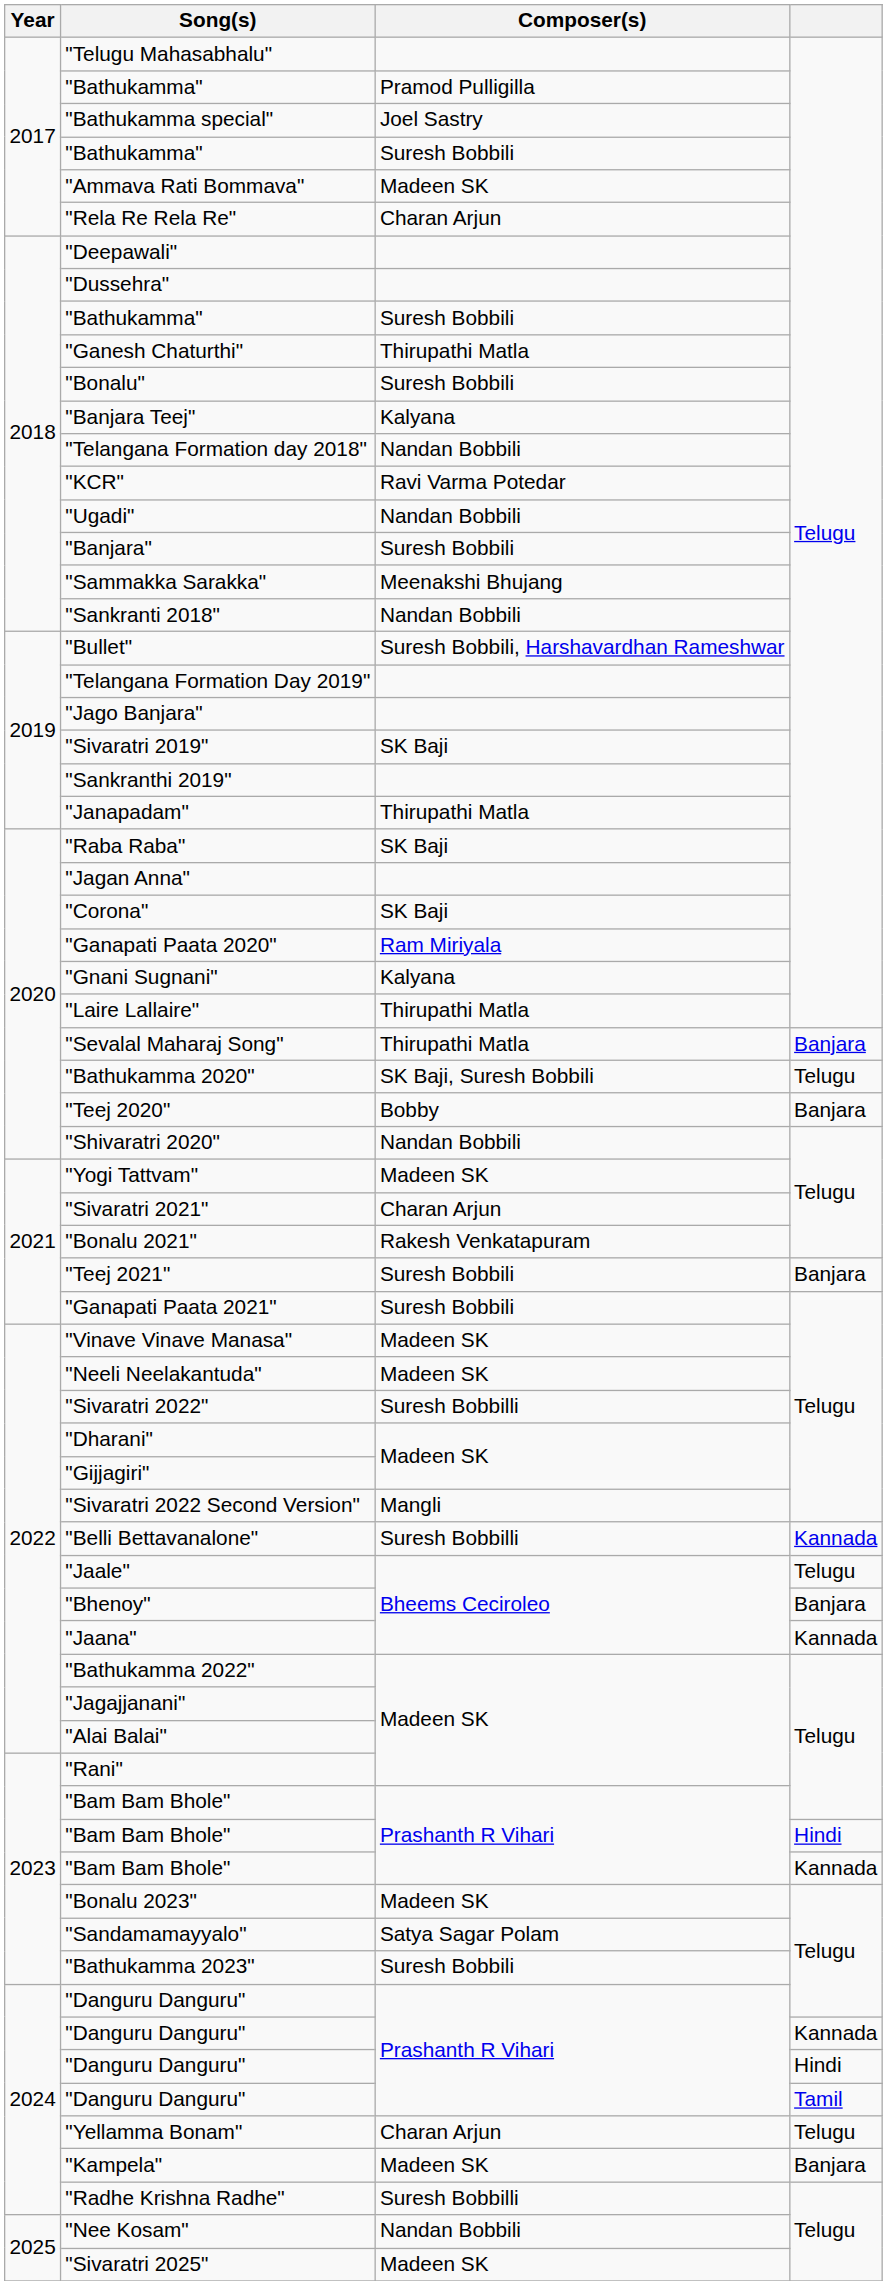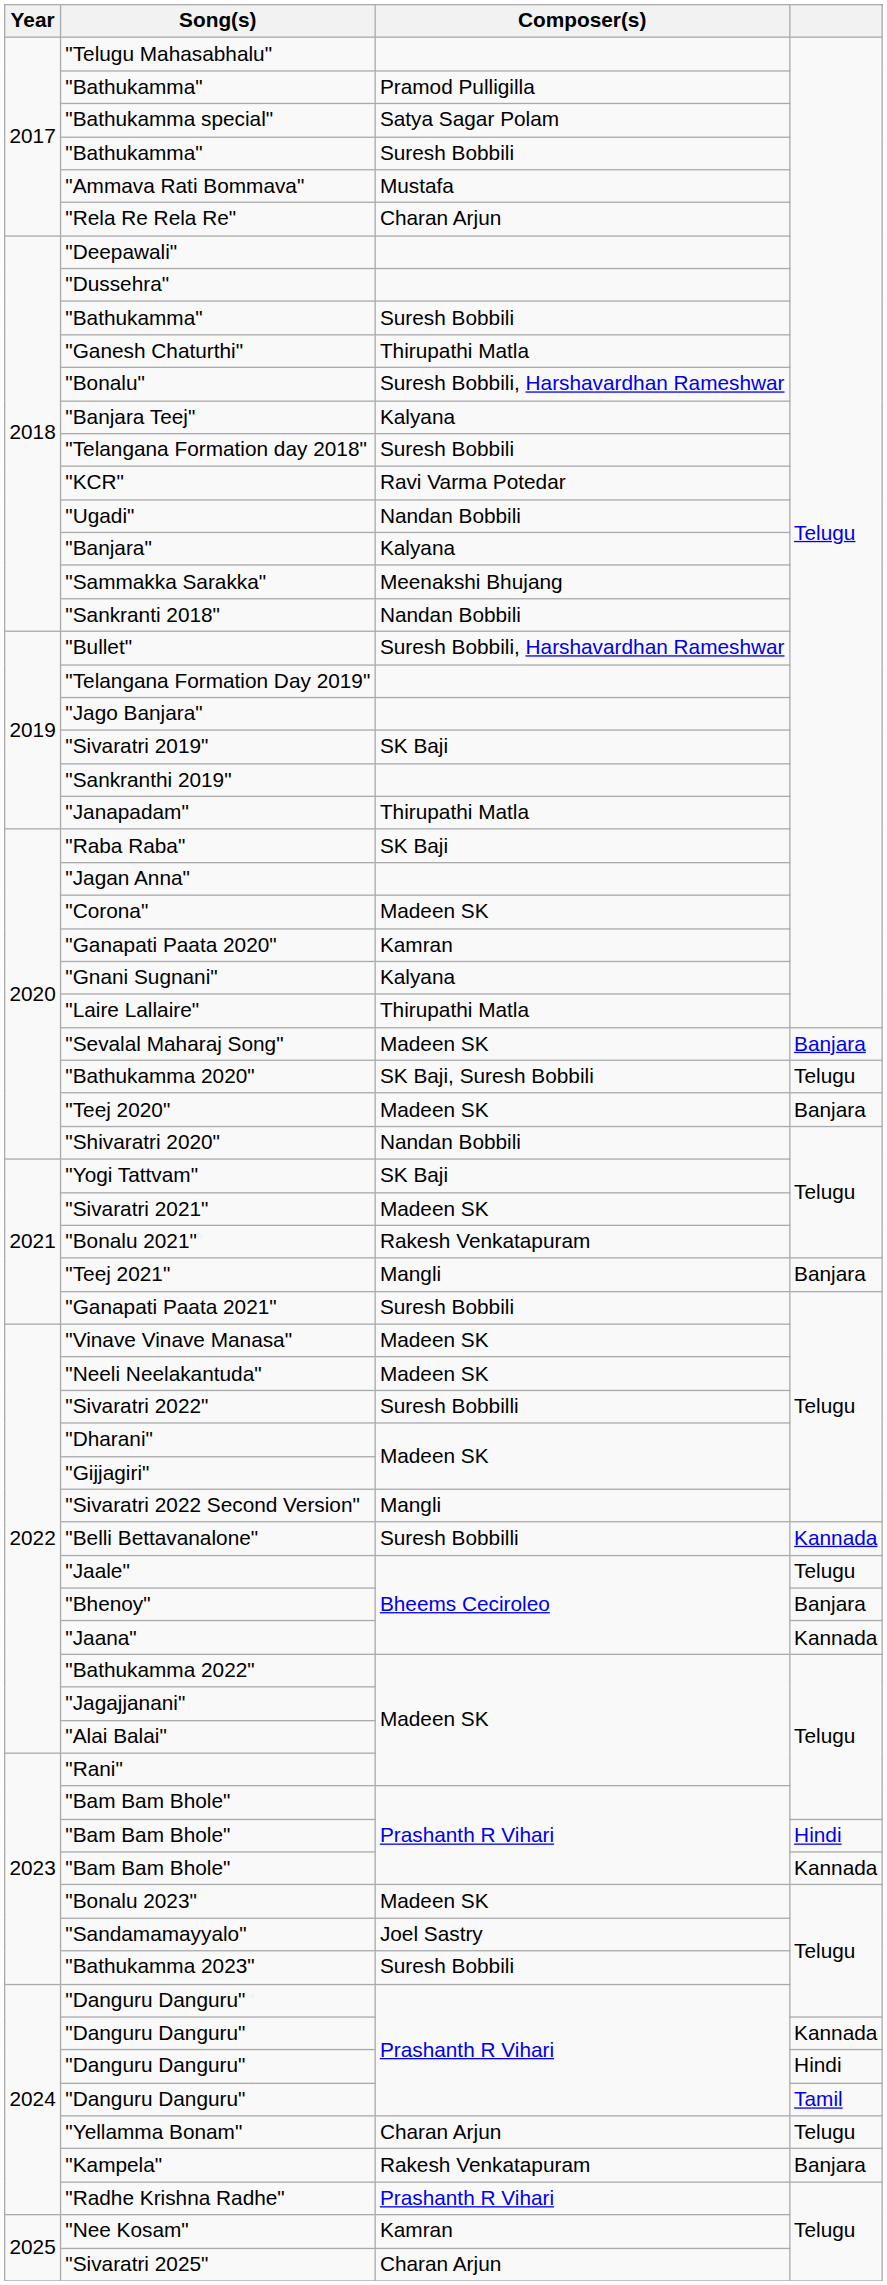"Bathukamma special" | Composer(s): Joel Sastry -> Satya Sagar Polam
"Ammava Rati Bommava" | Composer(s): Madeen SK -> Mustafa
"Bonalu" | Composer(s): Suresh Bobbili -> Suresh Bobbili, Harshavardhan Rameshwar
"Telangana Formation day 2018" | Composer(s): Nandan Bobbili -> Suresh Bobbili
"Banjara" | Composer(s): Suresh Bobbili -> Kalyana
"Corona" | Composer(s): SK Baji -> Madeen SK
"Ganapati Paata 2020" | Composer(s): Ram Miriyala -> Kamran
"Sevalal Maharaj Song" | Composer(s): Thirupathi Matla -> Madeen SK
"Teej 2020" | Composer(s): Bobby -> Madeen SK
"Yogi Tattvam" | Composer(s): Madeen SK -> SK Baji
"Sivaratri 2021" | Composer(s): Charan Arjun -> Madeen SK
"Teej 2021" | Composer(s): Suresh Bobbili -> Mangli
"Sandamamayyalo" | Composer(s): Satya Sagar Polam -> Joel Sastry
"Kampela" | Composer(s): Madeen SK -> Rakesh Venkatapuram
"Radhe Krishna Radhe" | Composer(s): Suresh Bobbilli -> Prashanth R Vihari
"Nee Kosam" | Composer(s): Nandan Bobbili -> Kamran
"Sivaratri 2025" | Composer(s): Madeen SK -> Charan Arjun
